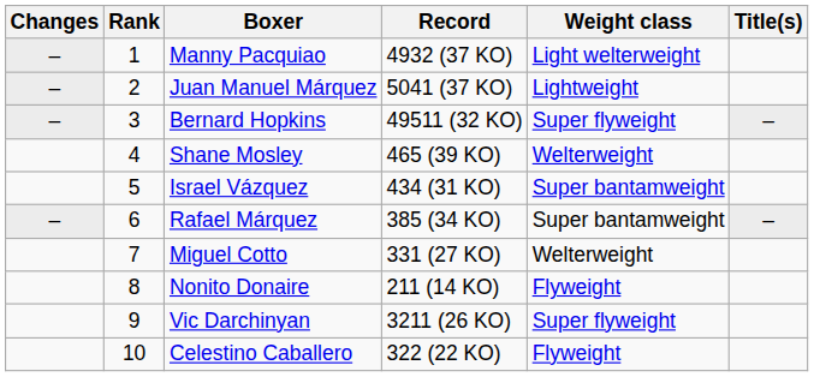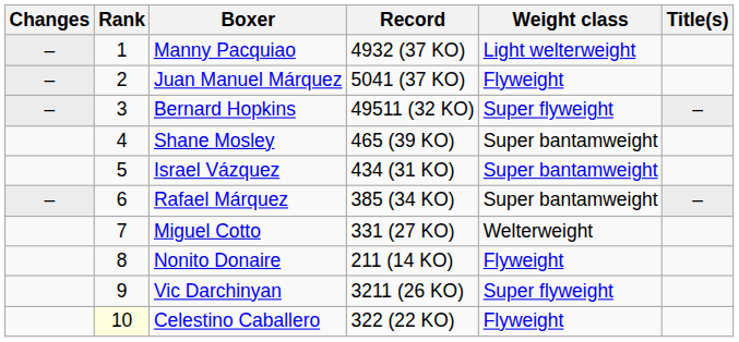Juan Manuel Márquez | Weight class: Lightweight -> Flyweight
Shane Mosley | Weight class: Welterweight -> Super bantamweight
Celestino Caballero | Rank: no background -> lightyellow background
